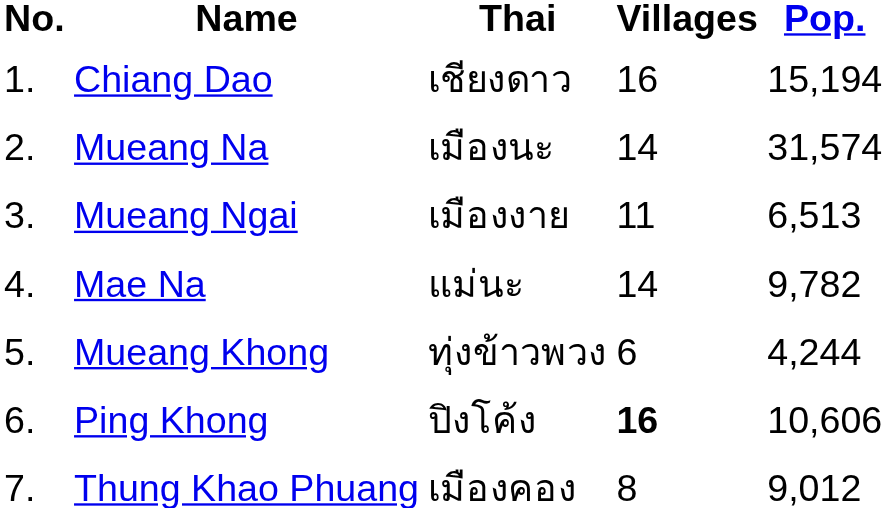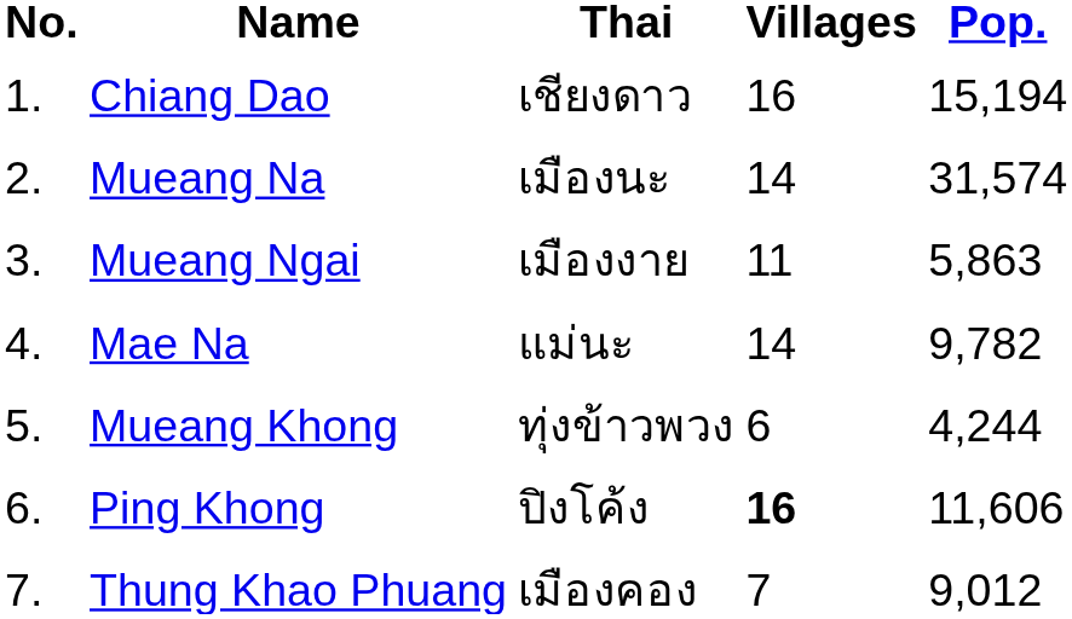Mueang Ngai | Pop.: 6,513 -> 5,863
Ping Khong | Pop.: 10,606 -> 11,606
Thung Khao Phuang | Villages: 8 -> 7
